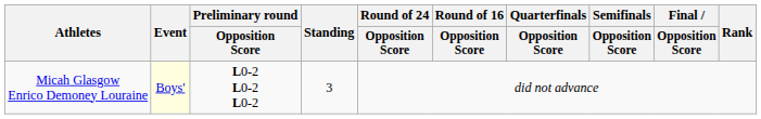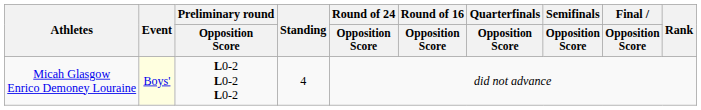Micah Glasgow Enrico Demoney Louraine | Standing: 3 -> 4
